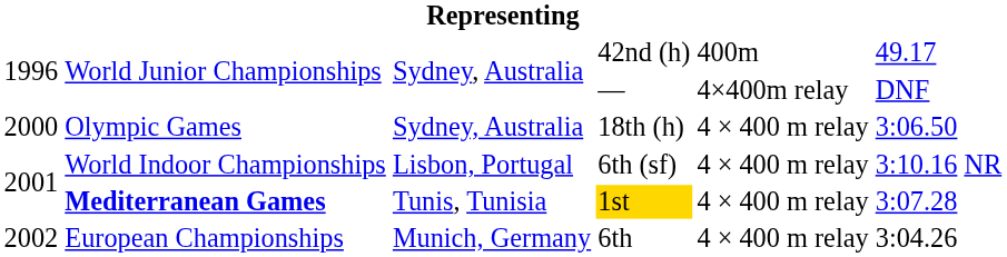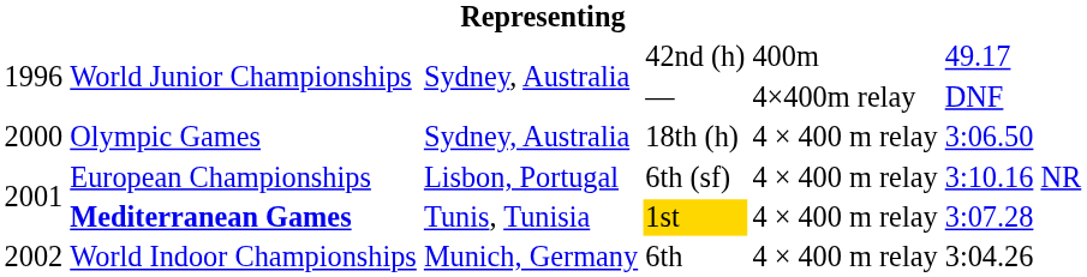6th (sf) | column 2: World Indoor Championships -> European Championships
6th | column 2: European Championships -> World Indoor Championships
